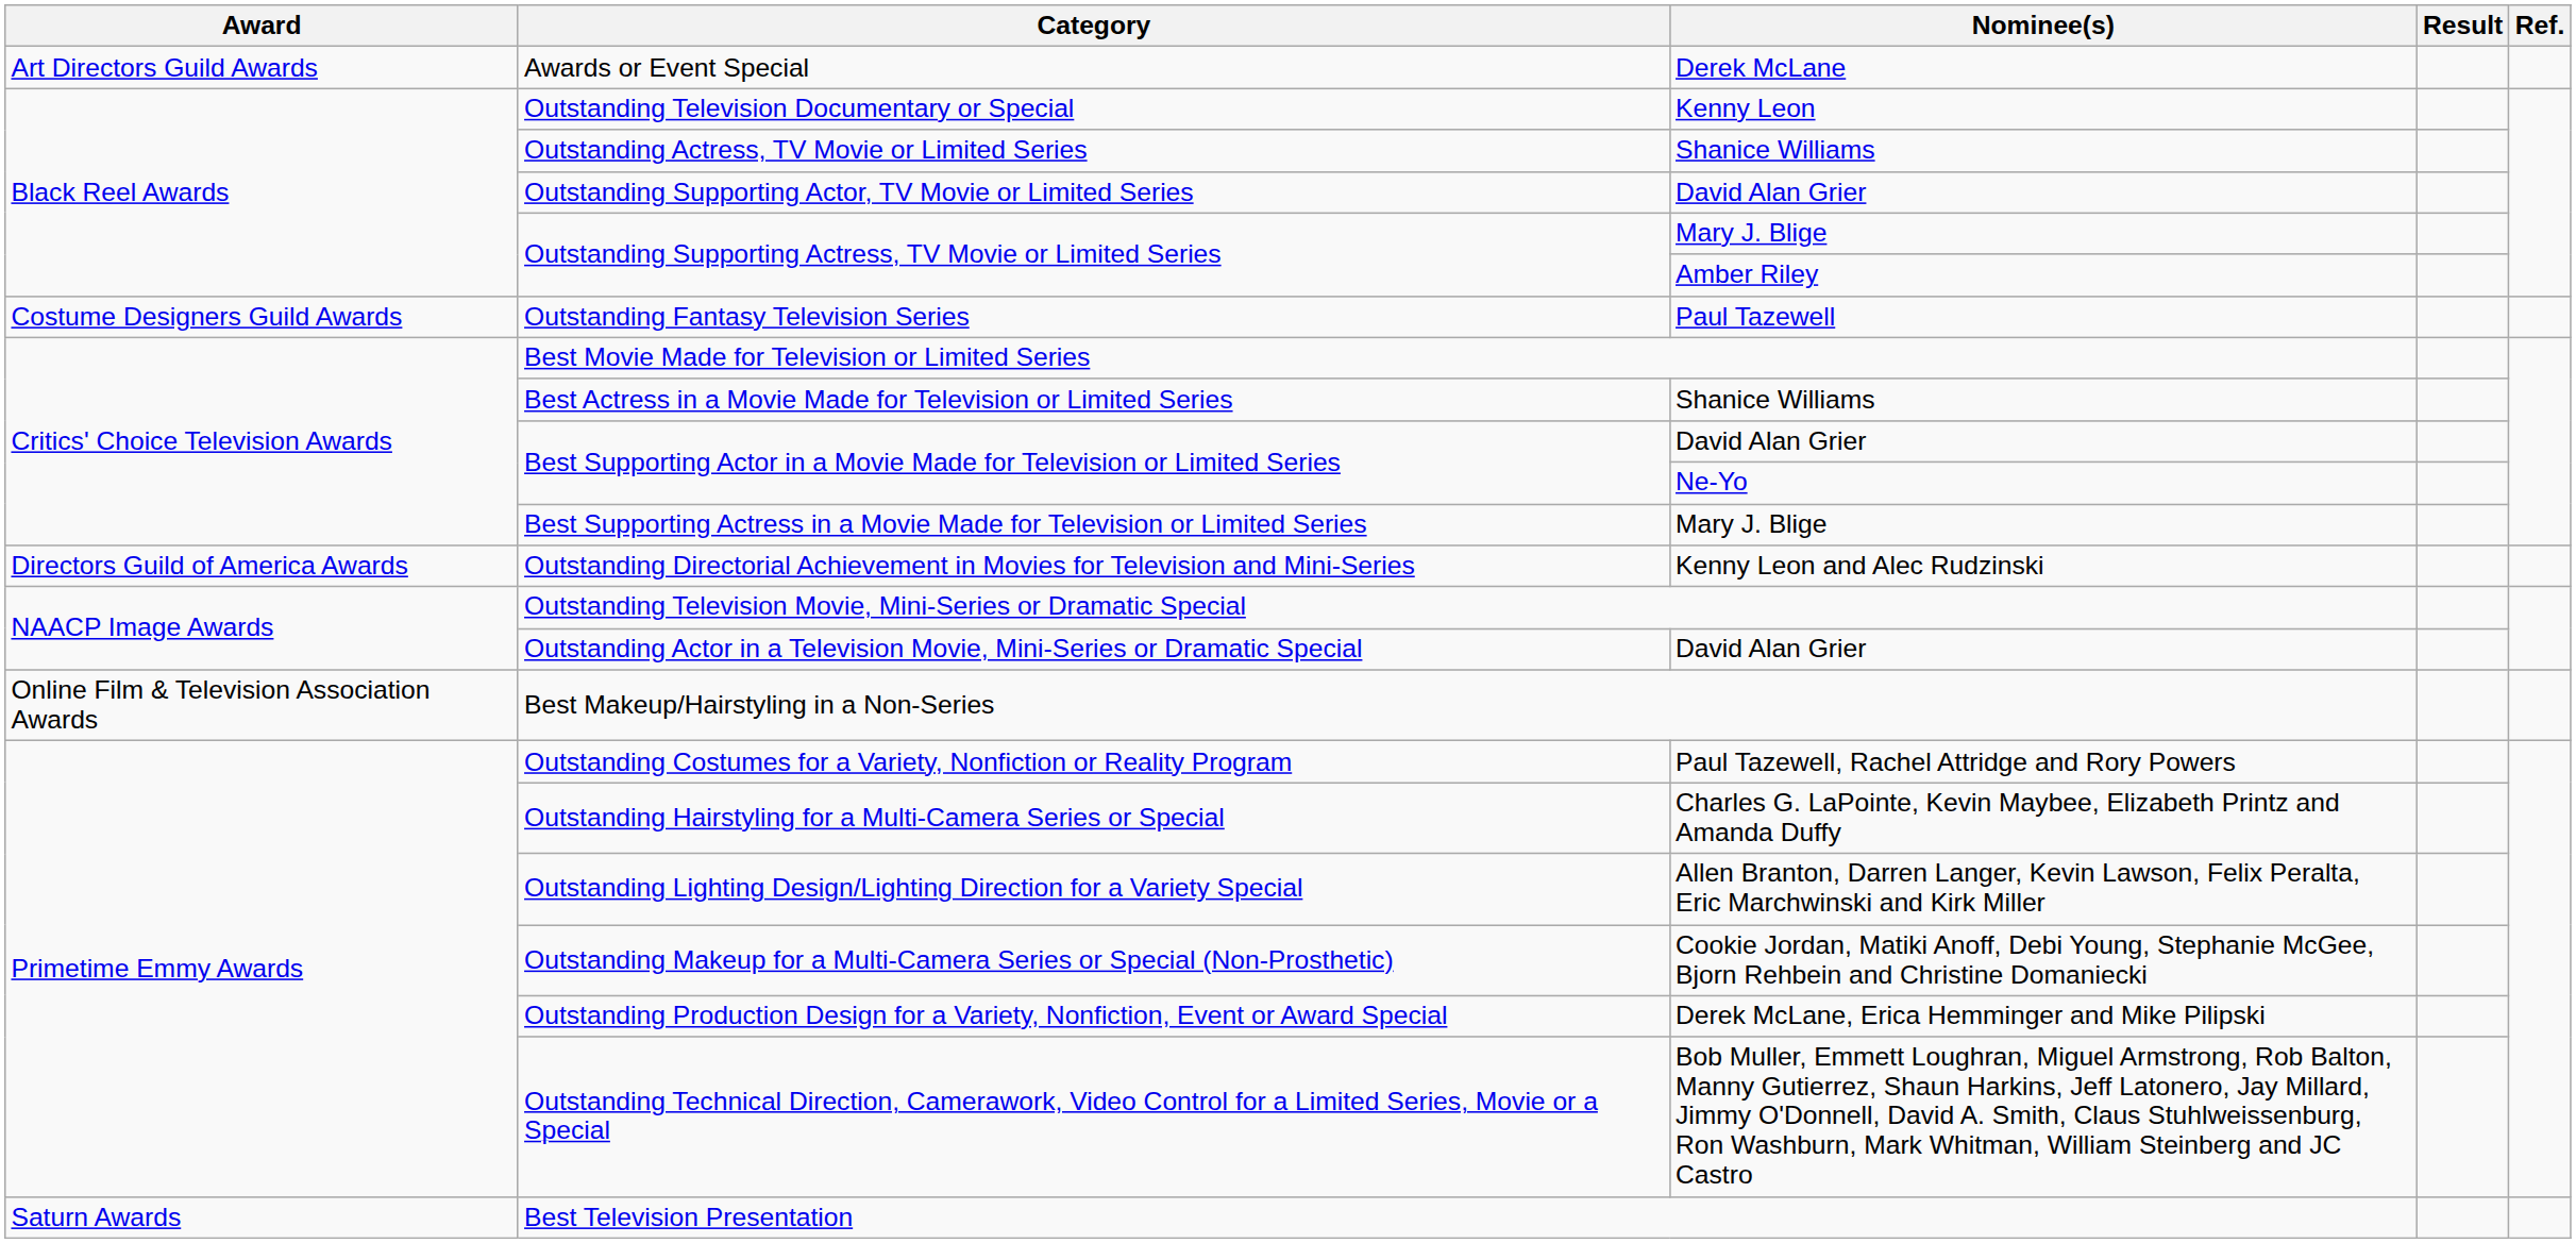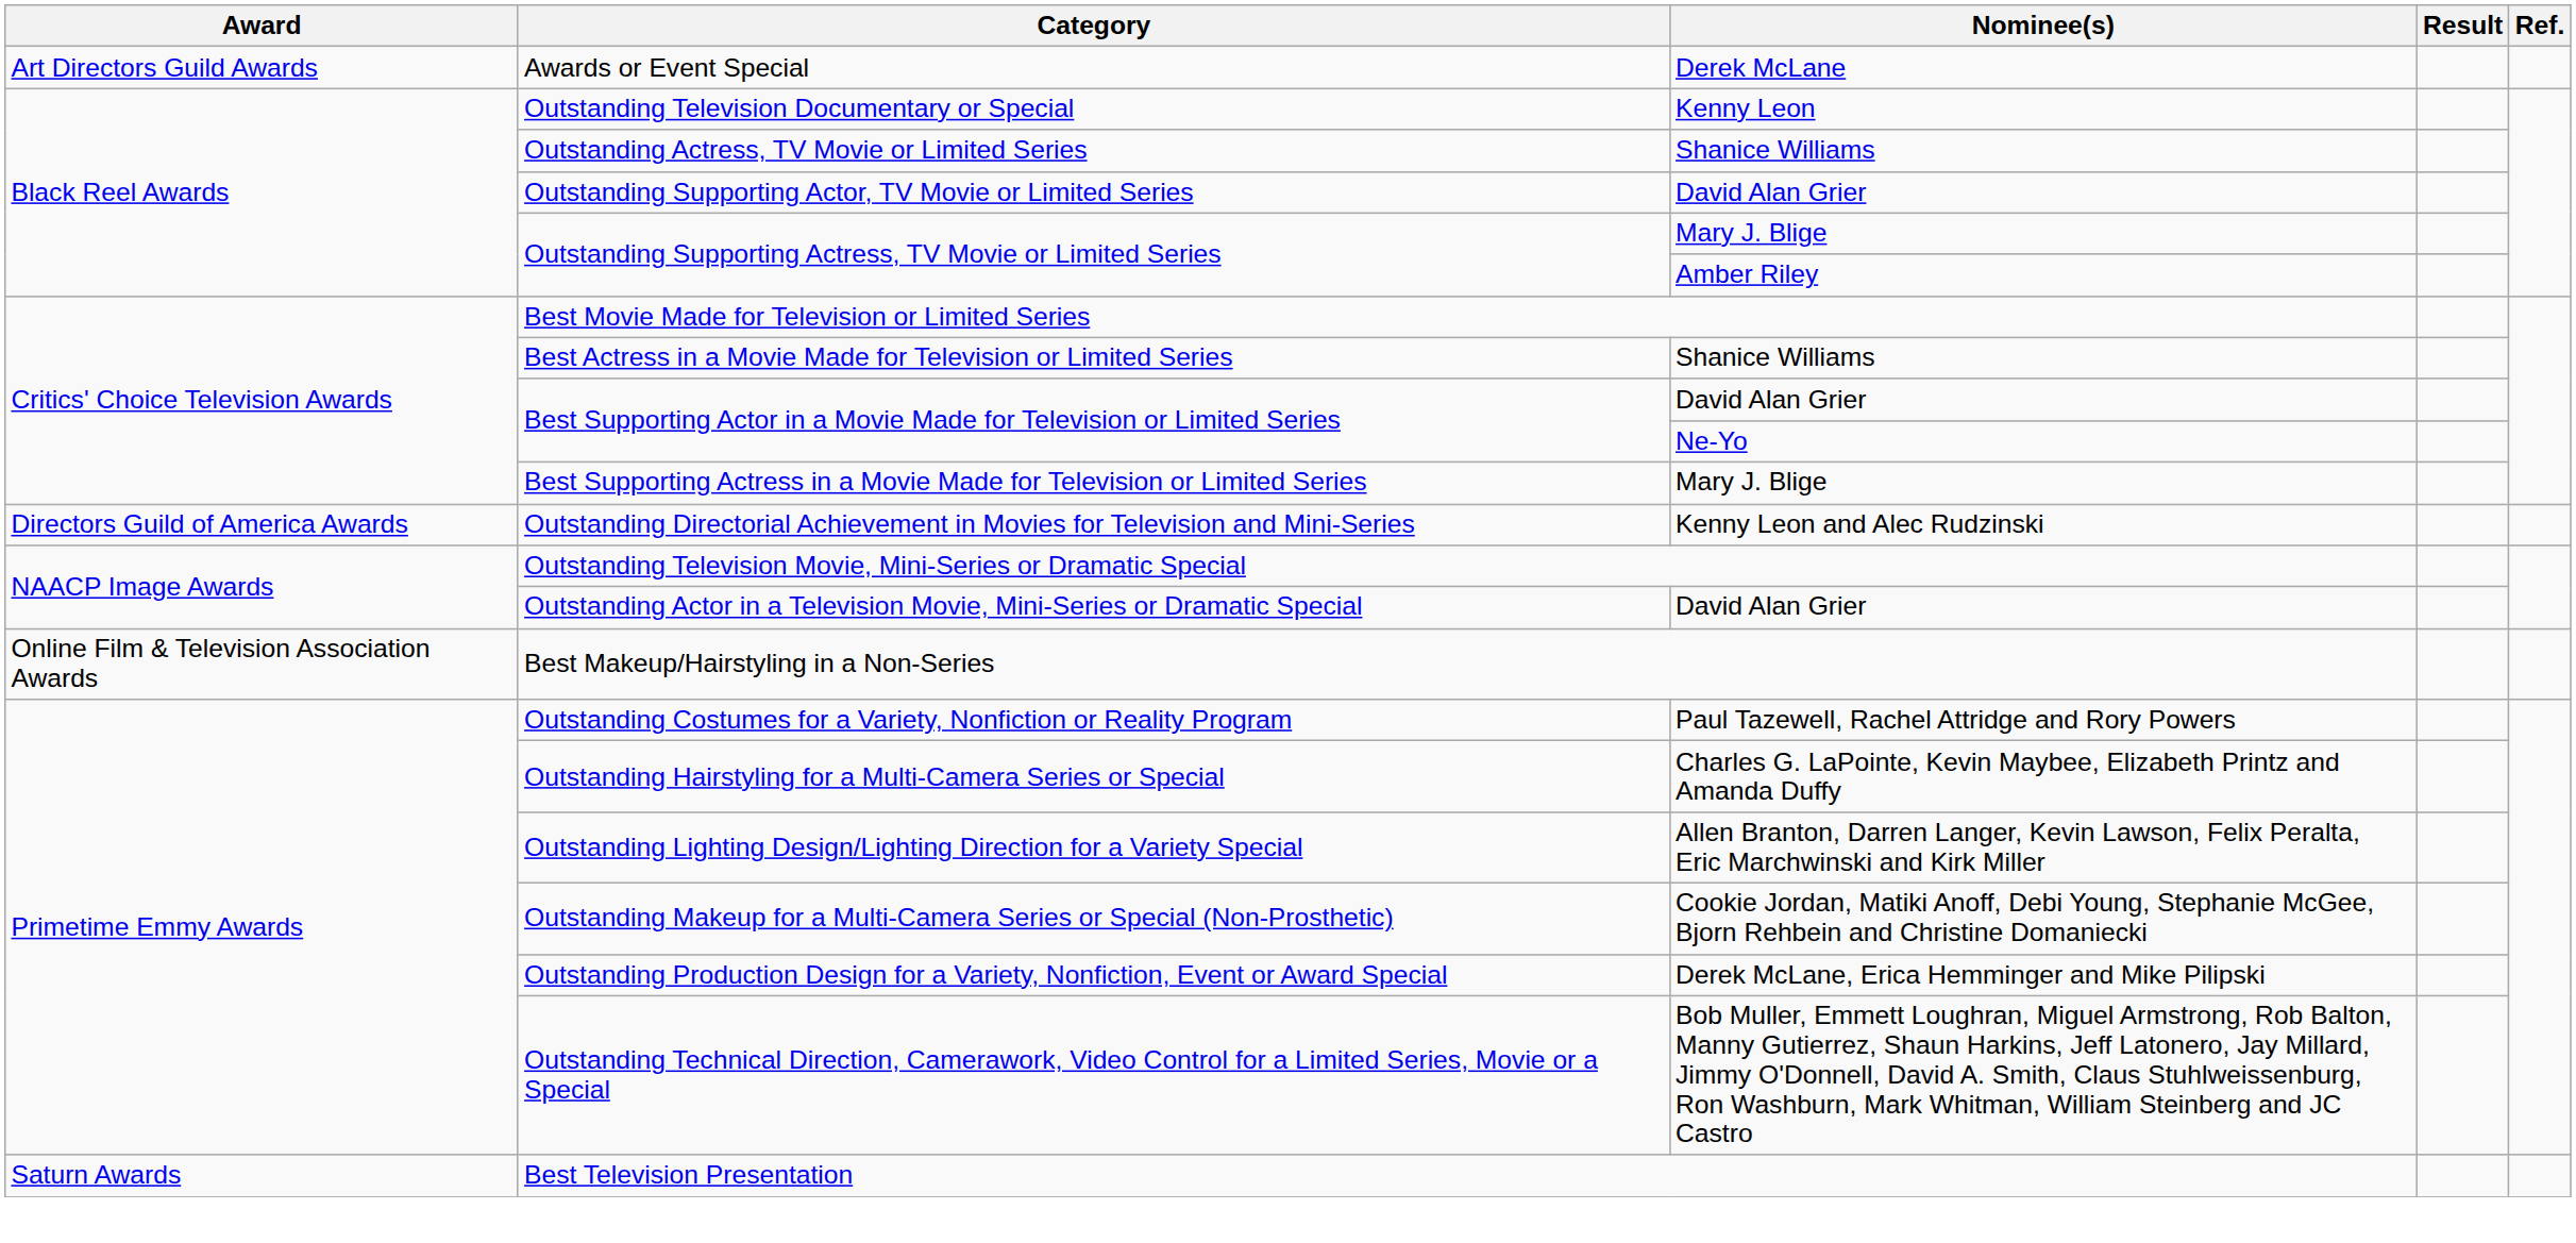- row: Costume Designers Guild Awards | Outstanding Fantasy Television Series | Paul Tazewell
